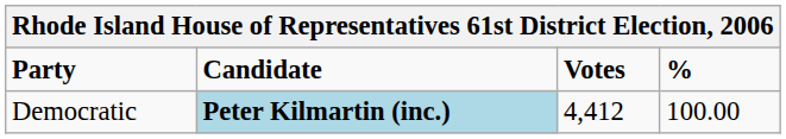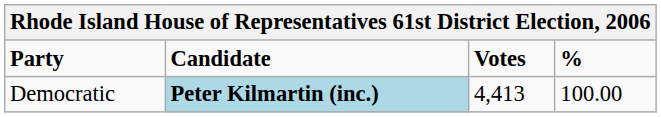Democratic | Votes: 4,412 -> 4,413
